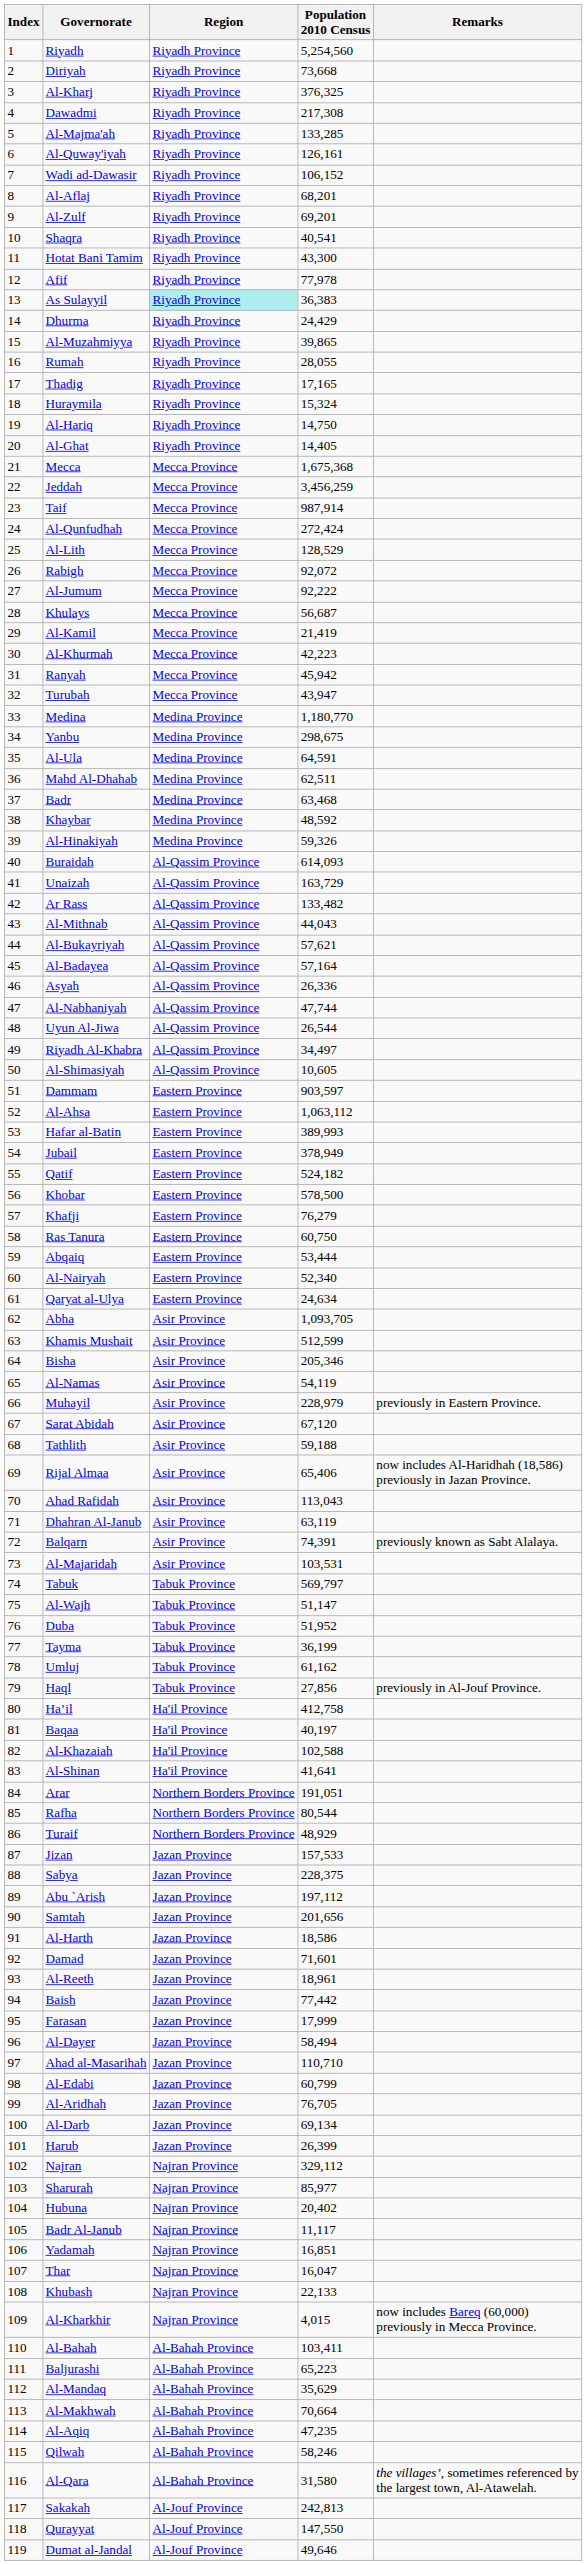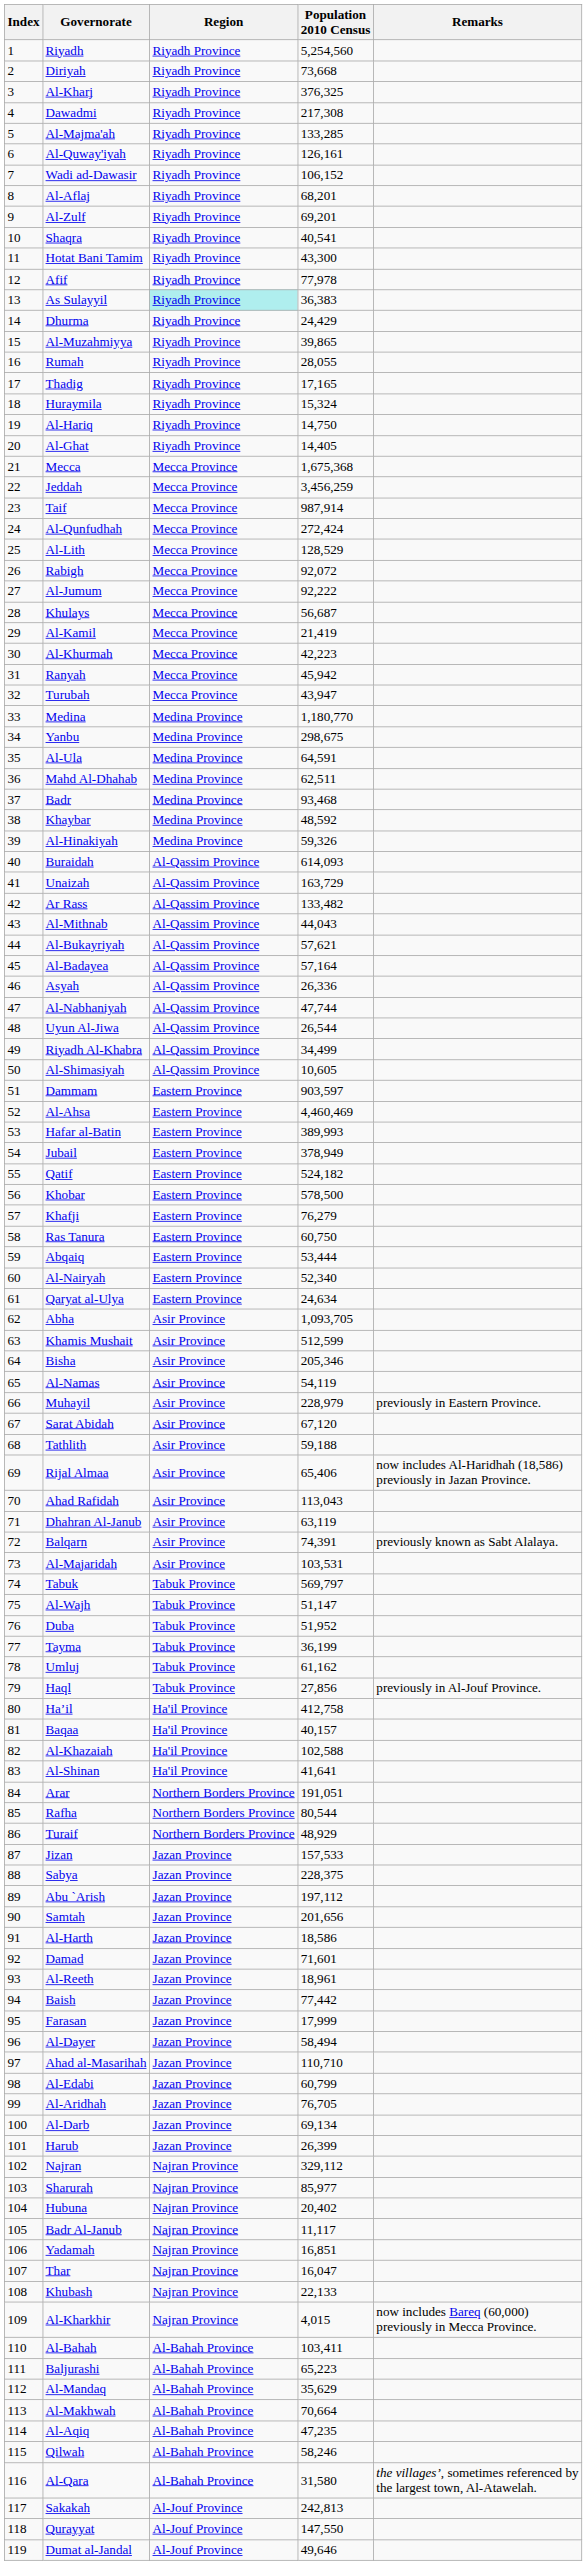Badr | Population 2010 Census: 63,468 -> 93,468
Riyadh Al-Khabra | Population 2010 Census: 34,497 -> 34,499
Al-Ahsa | Population 2010 Census: 1,063,112 -> 4,460,469
Baqaa | Population 2010 Census: 40,197 -> 40,157
